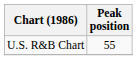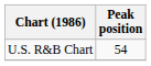U.S. R&B Chart | Peak position: 55 -> 54
